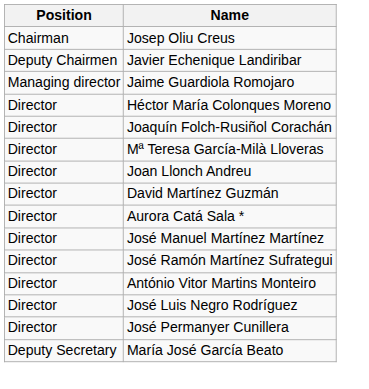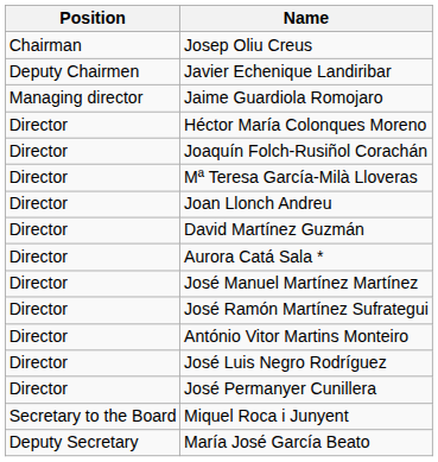+ row: Secretary to the Board | Miquel Roca i Junyent
